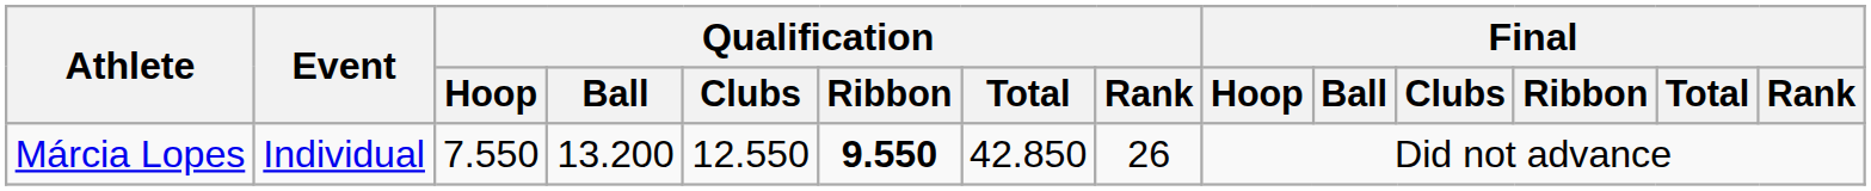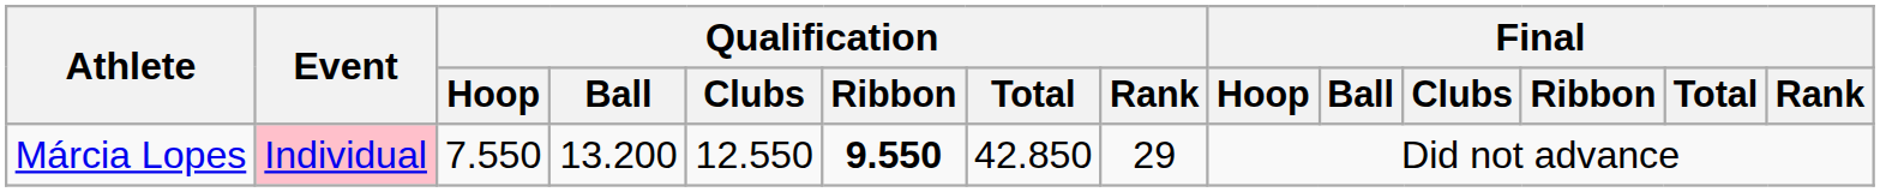Márcia Lopes | Event: no background -> pink background
Márcia Lopes | Qualification / Rank: 26 -> 29
